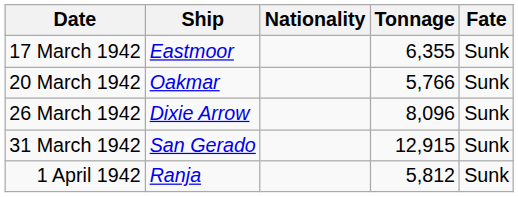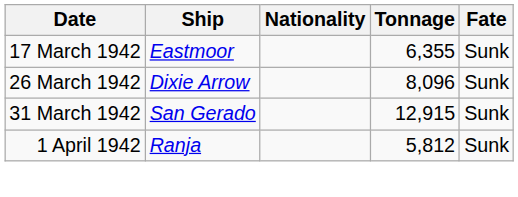- row: 20 March 1942 | Oakmar | 5,766 | Sunk
